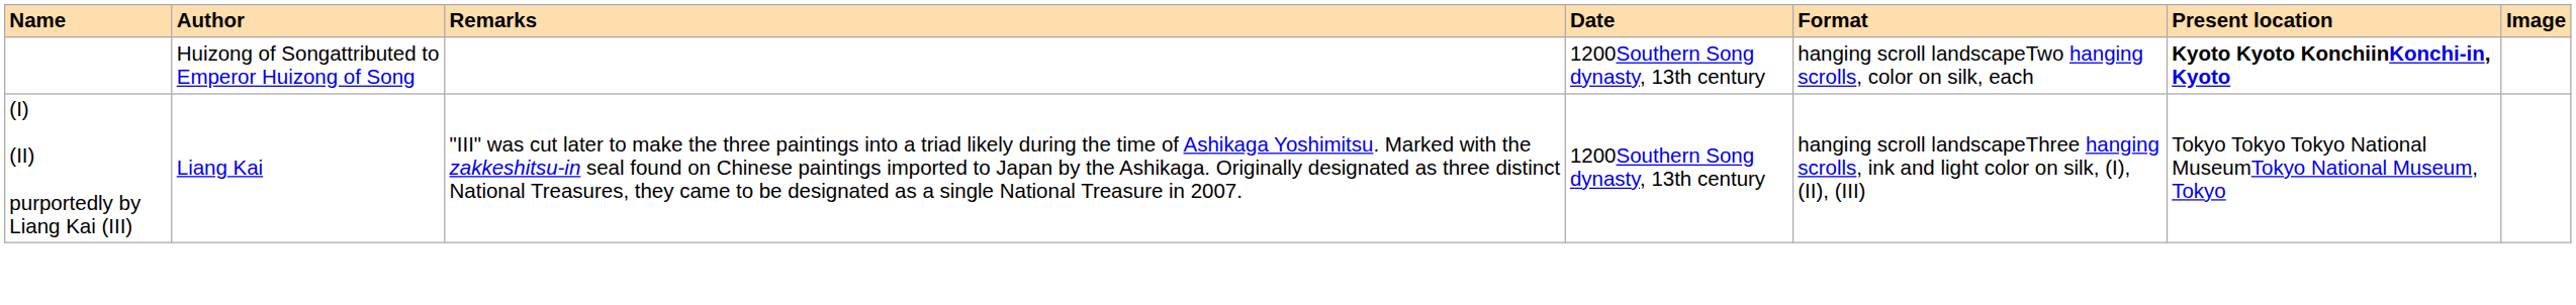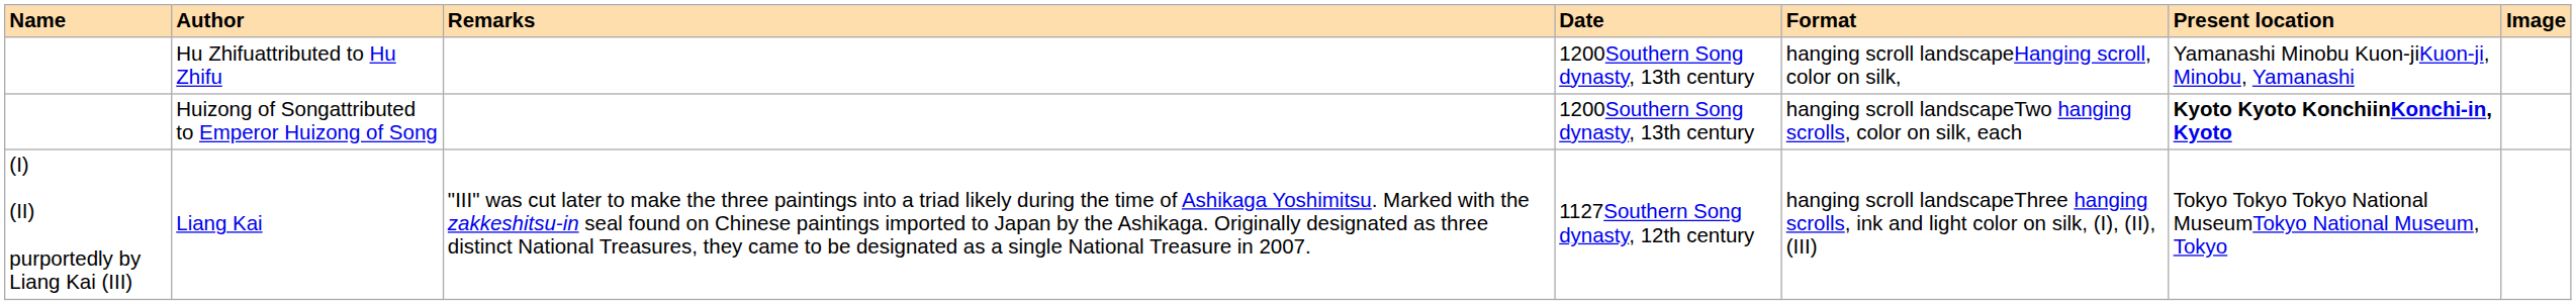+ row: Hu Zhifuattributed to Hu Zhifu | 1200Southern Song dynasty, 13th century | hanging scroll landscapeHanging scroll, color on silk, | Yamanashi Minobu Kuon-jiKuon-ji, Minobu, Yamanashi
Liang Kai | Date: 1200Southern Song dynasty, 13th century -> 1127Southern Song dynasty, 12th century
